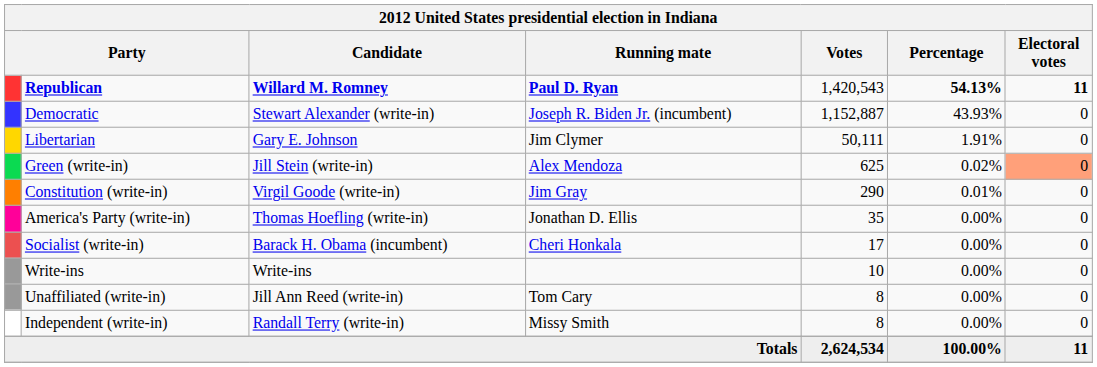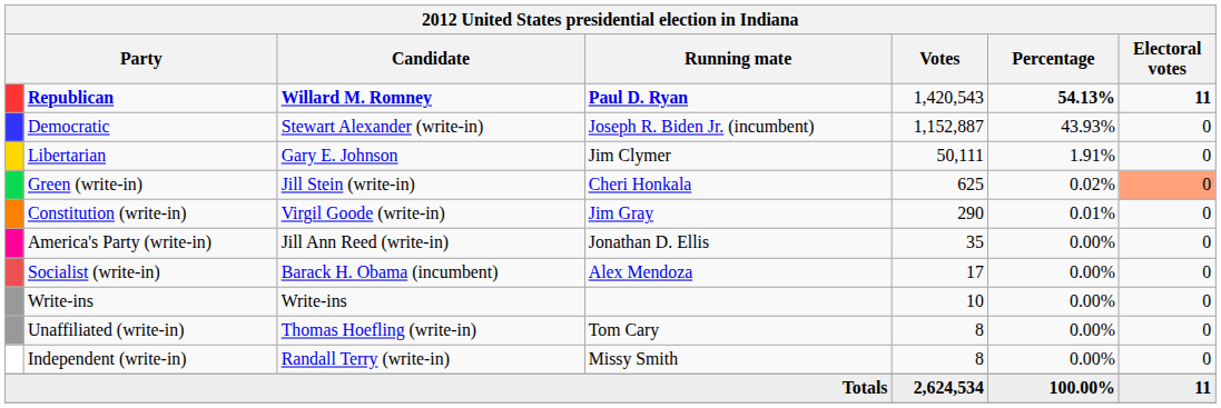Green (write-in) | Running mate: Alex Mendoza -> Cheri Honkala
America's Party (write-in) | Candidate: Thomas Hoefling (write-in) -> Jill Ann Reed (write-in)
Socialist (write-in) | Running mate: Cheri Honkala -> Alex Mendoza
Unaffiliated (write-in) | Candidate: Jill Ann Reed (write-in) -> Thomas Hoefling (write-in)
